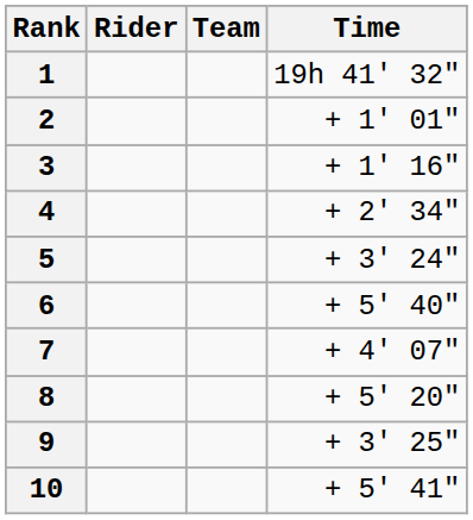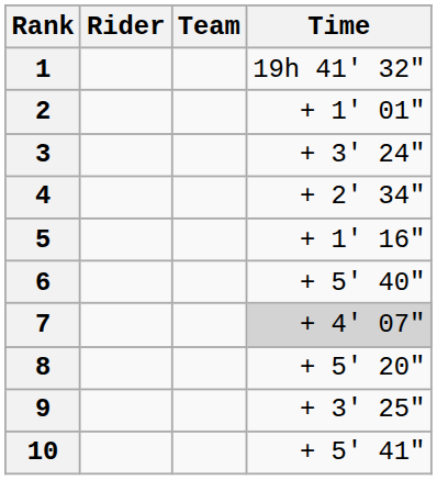3 | Time: + 1' 16" -> + 3' 24"
5 | Time: + 3' 24" -> + 1' 16"
7 | Time: no background -> lightgrey background
